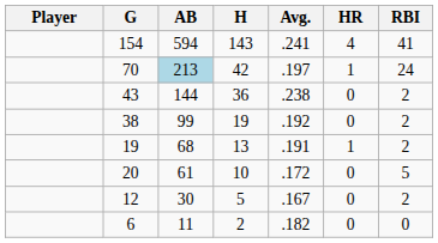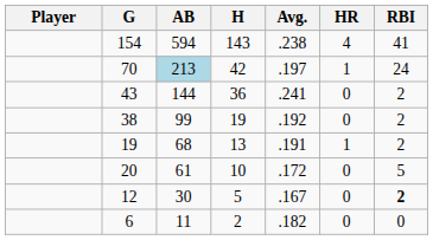154 | Avg.: .241 -> .238
43 | Avg.: .238 -> .241
12 | RBI: normal -> bold
